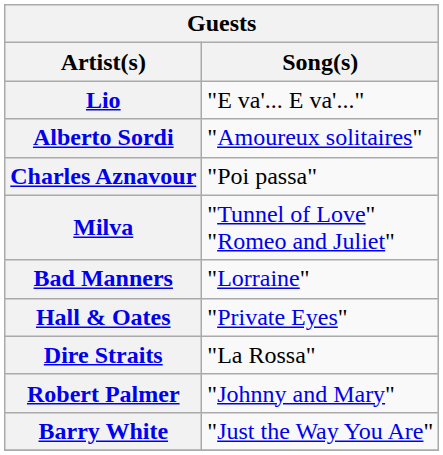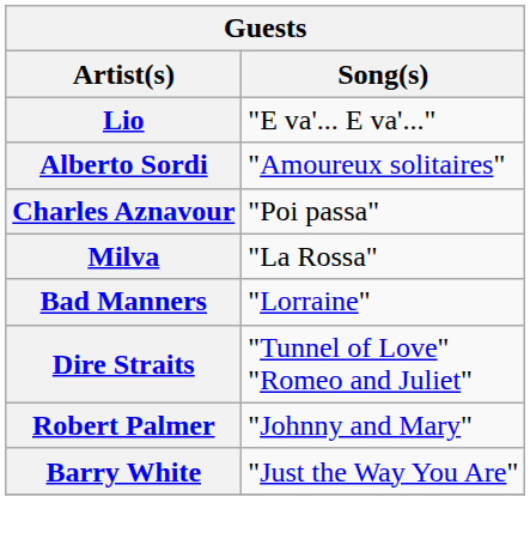Milva | Song(s): "Tunnel of Love" "Romeo and Juliet" -> "La Rossa"
- row: Hall & Oates | "Private Eyes"
Dire Straits | Song(s): "La Rossa" -> "Tunnel of Love" "Romeo and Juliet"
